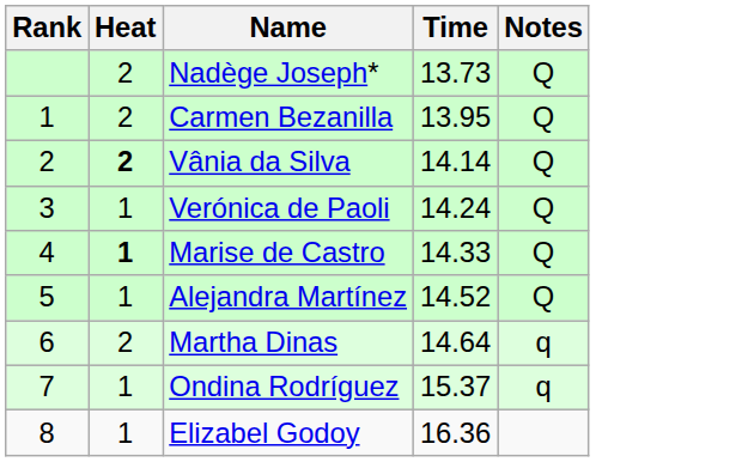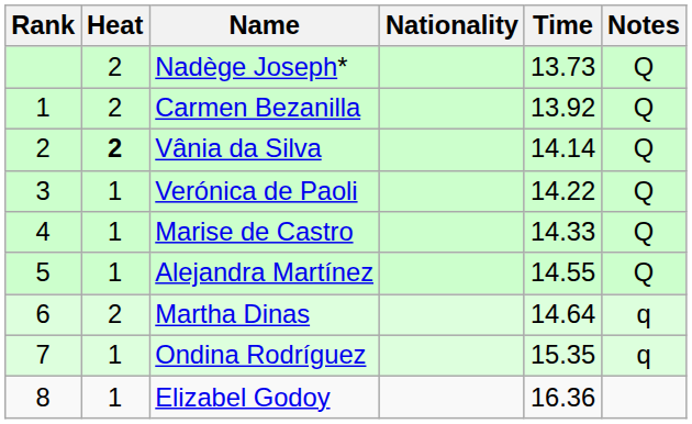+ column: Nationality
Carmen Bezanilla | Time: 13.95 -> 13.92
Verónica de Paoli | Time: 14.24 -> 14.22
Marise de Castro | Heat: bold -> normal
Alejandra Martínez | Time: 14.52 -> 14.55
Ondina Rodríguez | Time: 15.37 -> 15.35
